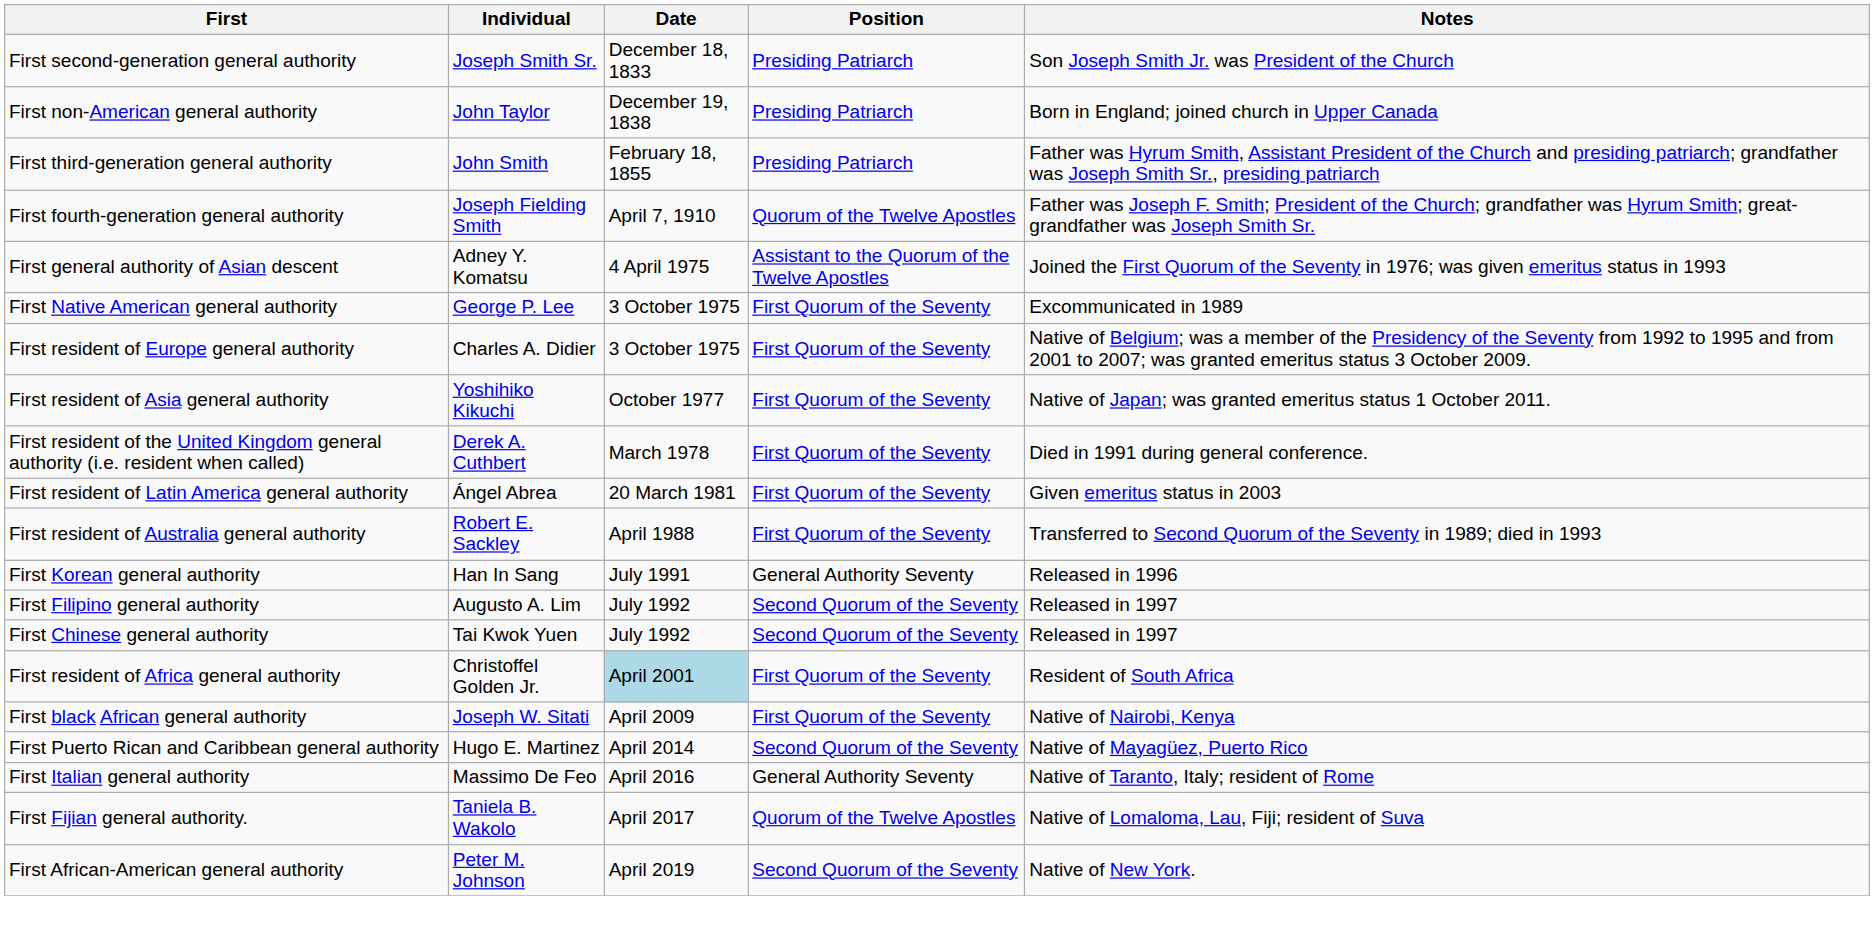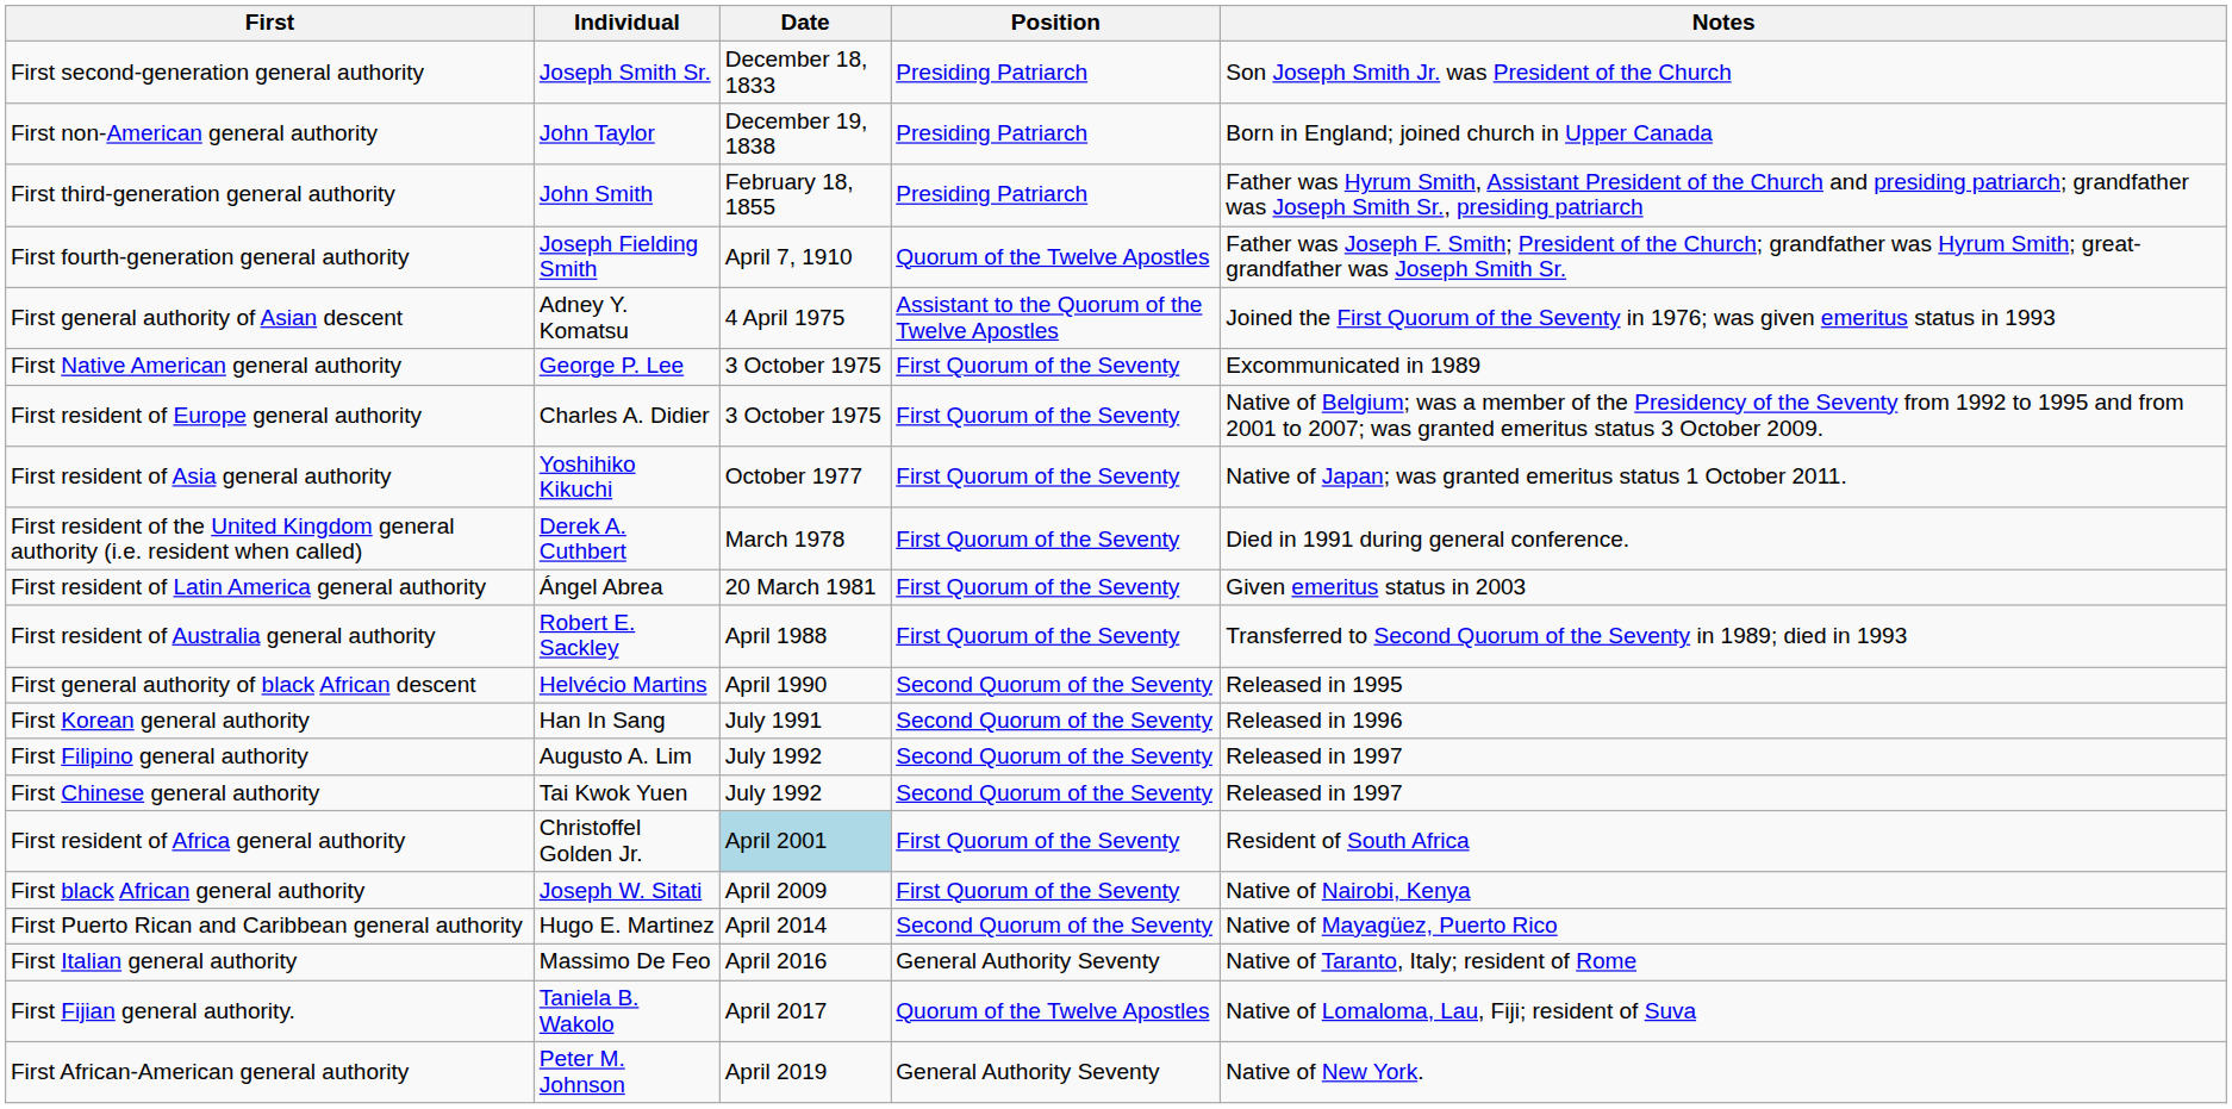+ row: First general authority of black African descent | Helvécio Martins | April 1990 | Second Quorum of the Seventy | Released in 1995
First Korean general authority | Position: General Authority Seventy -> Second Quorum of the Seventy
First African-American general authority | Position: Second Quorum of the Seventy -> General Authority Seventy
